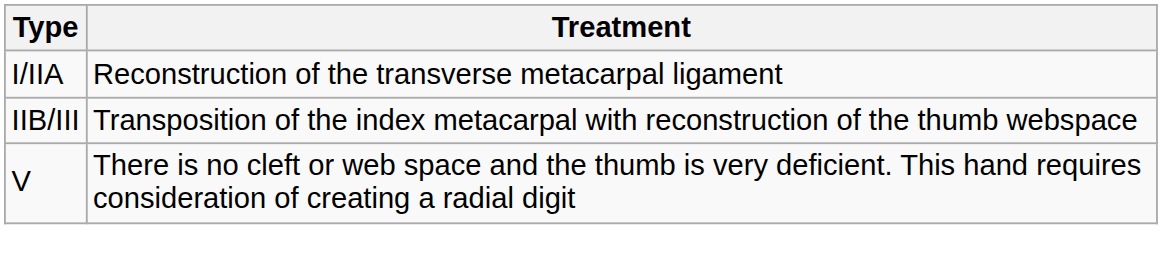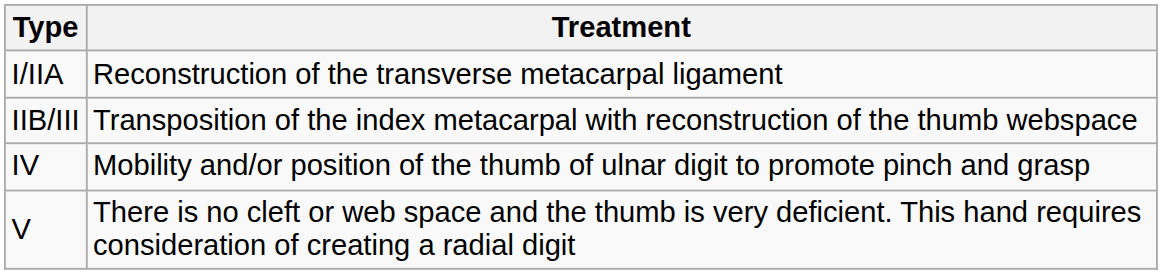+ row: IV | Mobility and/or position of the thumb of ulnar digit to promote pinch and grasp
